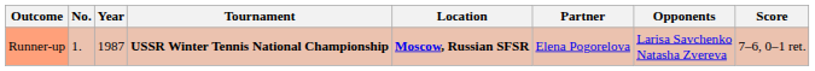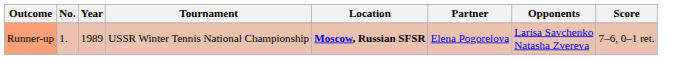Runner-up | Year: 1987 -> 1989
Runner-up | Tournament: bold -> normal
